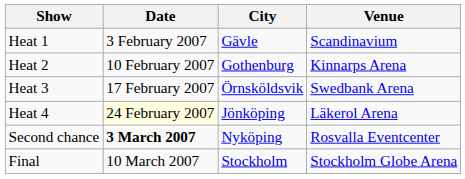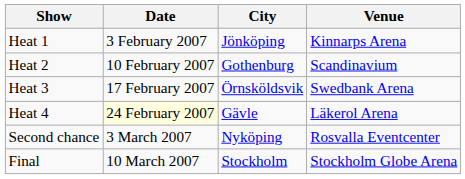Heat 1 | City: Gävle -> Jönköping
Heat 1 | Venue: Scandinavium -> Kinnarps Arena
Heat 2 | Venue: Kinnarps Arena -> Scandinavium
Heat 4 | City: Jönköping -> Gävle
Second chance | Date: bold -> normal
